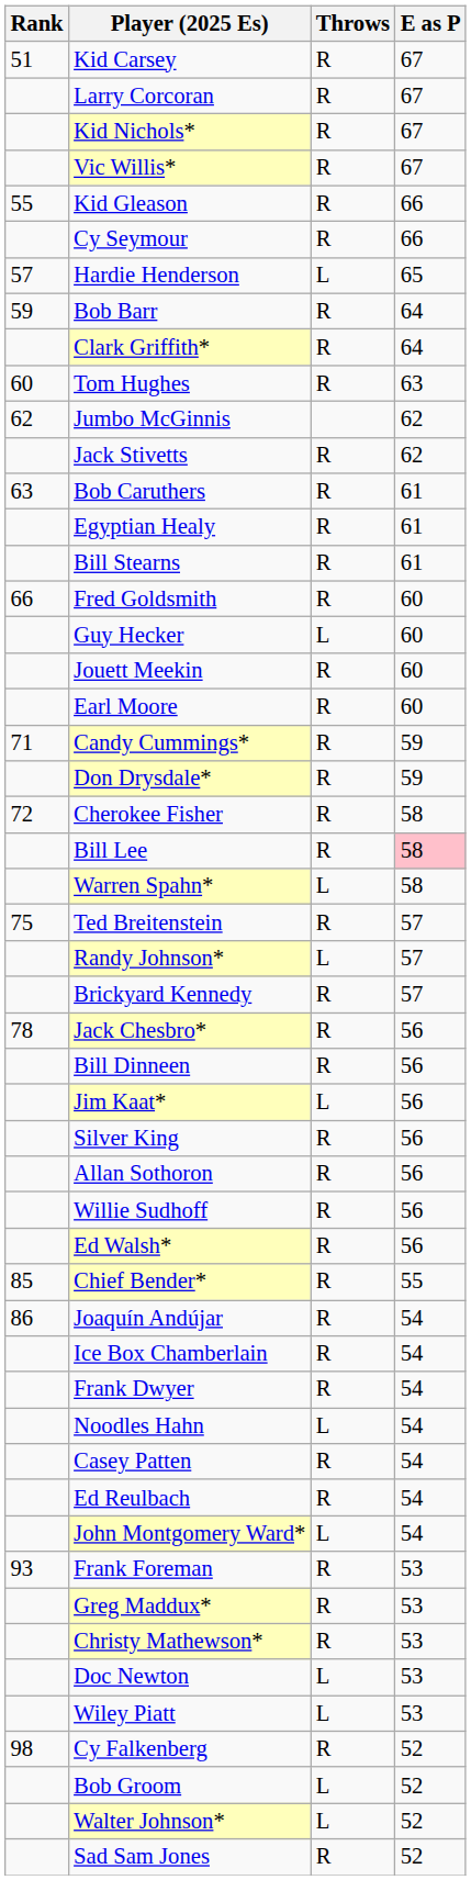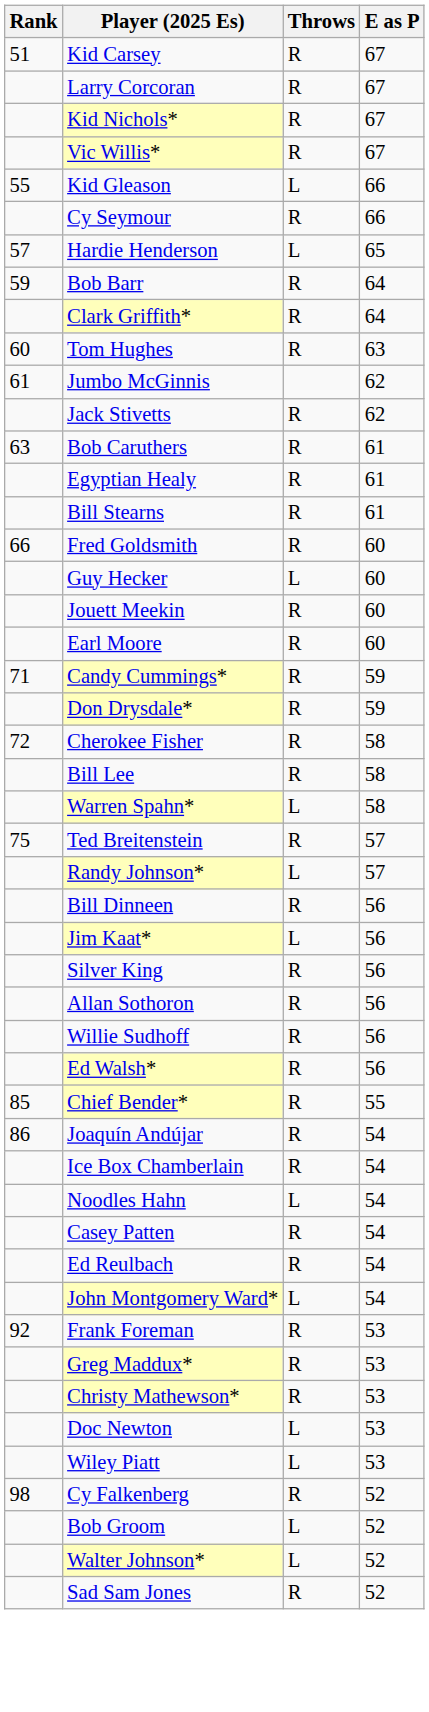Kid Gleason | Throws: R -> L
Jumbo McGinnis | Rank: 62 -> 61
Bill Lee | E as P: pink background -> no background
- row: Brickyard Kennedy | R | 57
- row: 78 | Jack Chesbro* | R | 56
- row: Frank Dwyer | R | 54
Frank Foreman | Rank: 93 -> 92
